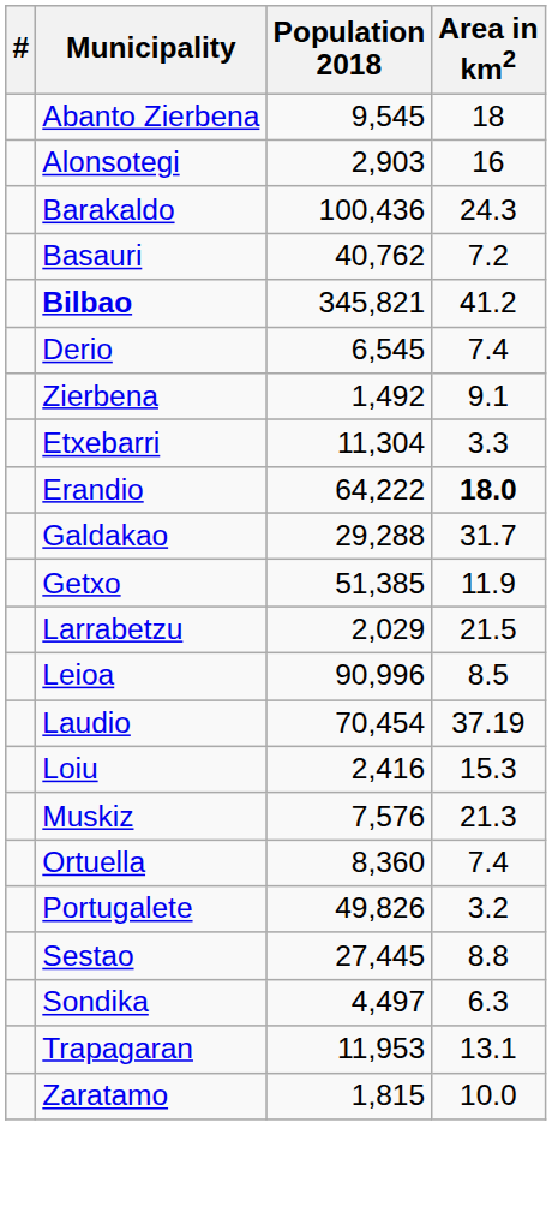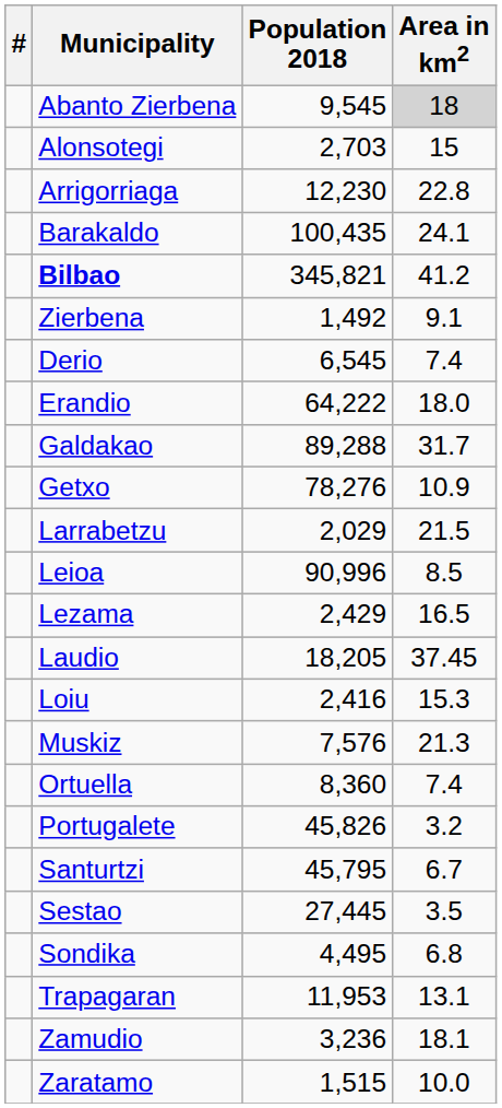Abanto Zierbena | Area in km2: no background -> lightgrey background
Alonsotegi | Population 2018: 2,903 -> 2,703
Alonsotegi | Area in km2: 16 -> 15
+ row: Arrigorriaga | 12,230 | 22.8
Barakaldo | Population 2018: 100,436 -> 100,435
Barakaldo | Area in km2: 24.3 -> 24.1
- row: Basauri | 40,762 | 7.2
rows swapped: Derio <-> Zierbena
- row: Etxebarri | 11,304 | 3.3
Erandio | Area in km2: bold -> normal
Galdakao | Population 2018: 29,288 -> 89,288
Getxo | Population 2018: 51,385 -> 78,276
Getxo | Area in km2: 11.9 -> 10.9
+ row: Lezama | 2,429 | 16.5
Laudio | Population 2018: 70,454 -> 18,205
Laudio | Area in km2: 37.19 -> 37.45
Portugalete | Population 2018: 49,826 -> 45,826
+ row: Santurtzi | 45,795 | 6.7
Sestao | Area in km2: 8.8 -> 3.5
Sondika | Population 2018: 4,497 -> 4,495
Sondika | Area in km2: 6.3 -> 6.8
+ row: Zamudio | 3,236 | 18.1
Zaratamo | Population 2018: 1,815 -> 1,515
